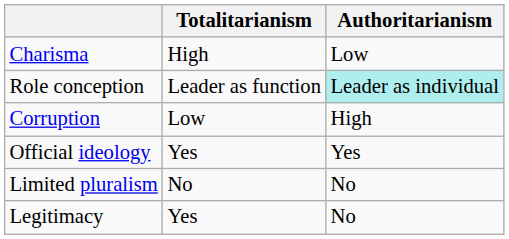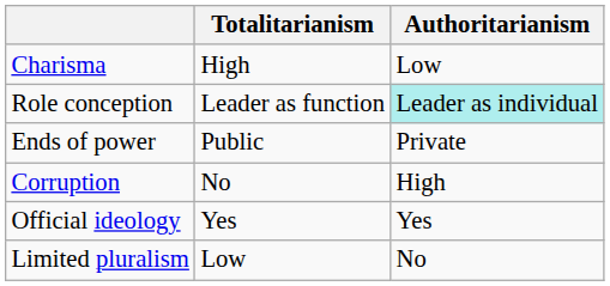+ row: Ends of power | Public | Private
Corruption | Totalitarianism: Low -> No
Limited pluralism | Totalitarianism: No -> Low
- row: Legitimacy | Yes | No
